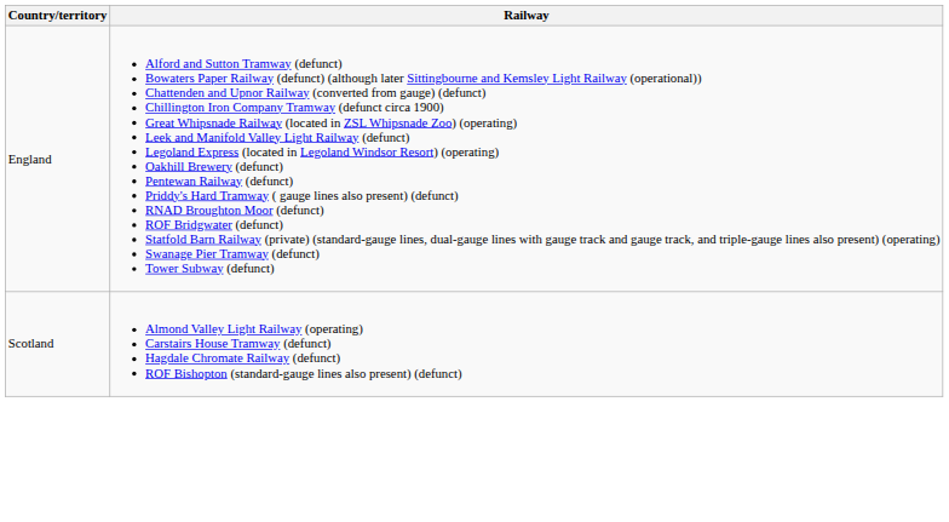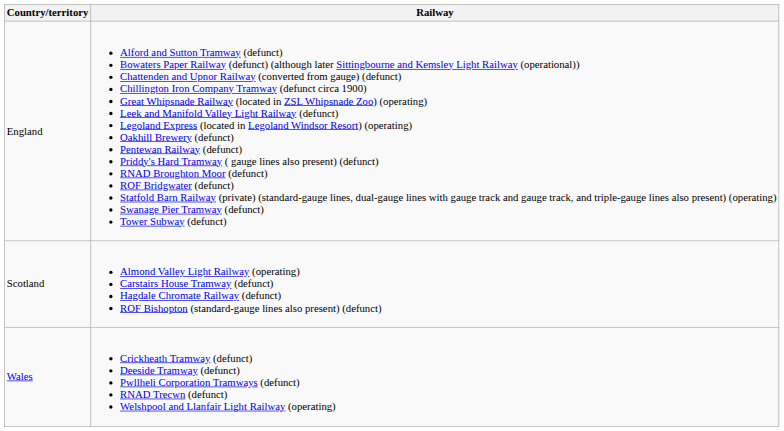+ row: Wales | Crickheath Tramway (defunct) Deeside Tramway (defunct) Pwllheli Corporation Tramways (defunct) RNAD Trecwn (defunct) Welshpool and Llanfair Light Railway (operating)
